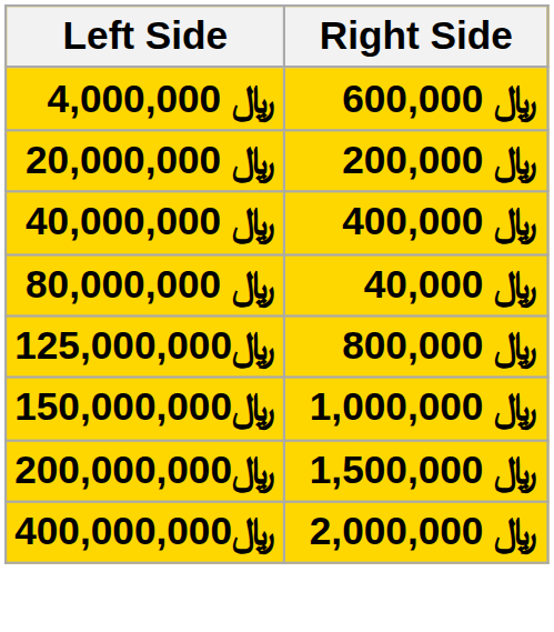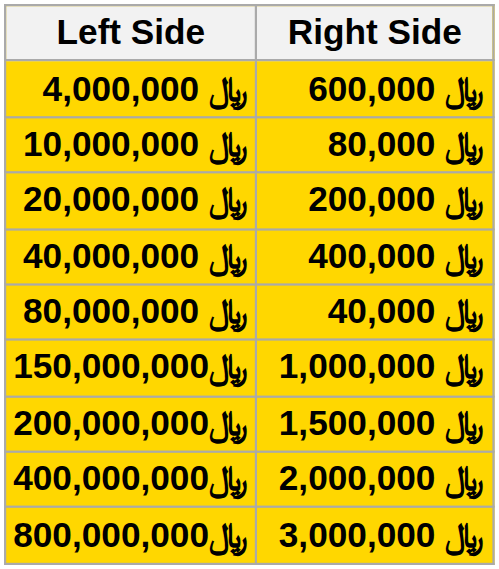+ row: 10,0﷼ 00,000 | ﷼ 80,000
- row: 125,000,000﷼ | ﷼ 800,000
+ row: 800,000,000﷼ | ﷼ 3,000,000
